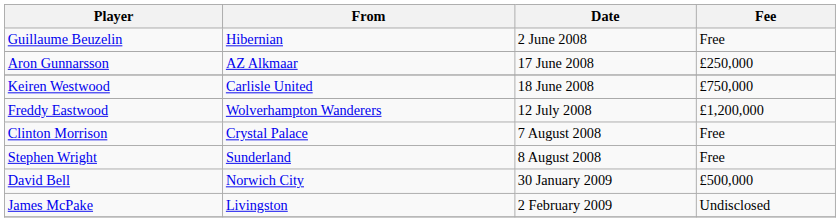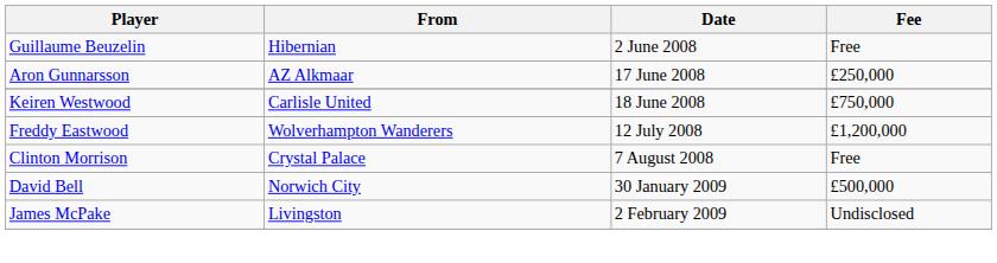- row: Stephen Wright | Sunderland | 8 August 2008 | Free
